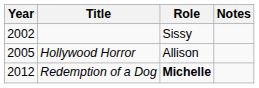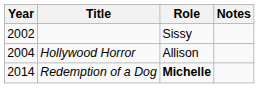Hollywood Horror | Year: 2005 -> 2004
Redemption of a Dog | Year: 2012 -> 2014
